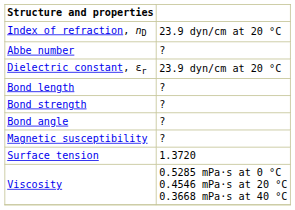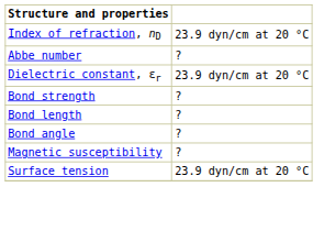rows swapped: Bond strength <-> Bond length
Surface tension | column 2: 1.3720 -> 23.9 dyn/cm at 20 °C
- row: Viscosity | 0.5285 mPa·s at 0 °C 0.4546 mPa·s at 20 °C 0.3668 mPa·s at 40 °C
